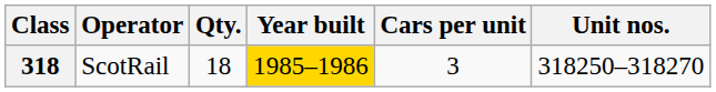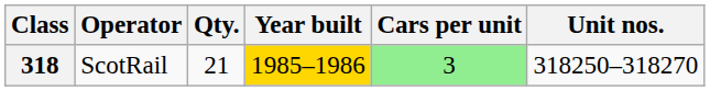318 | Qty.: 18 -> 21
318 | Cars per unit: no background -> lightgreen background
